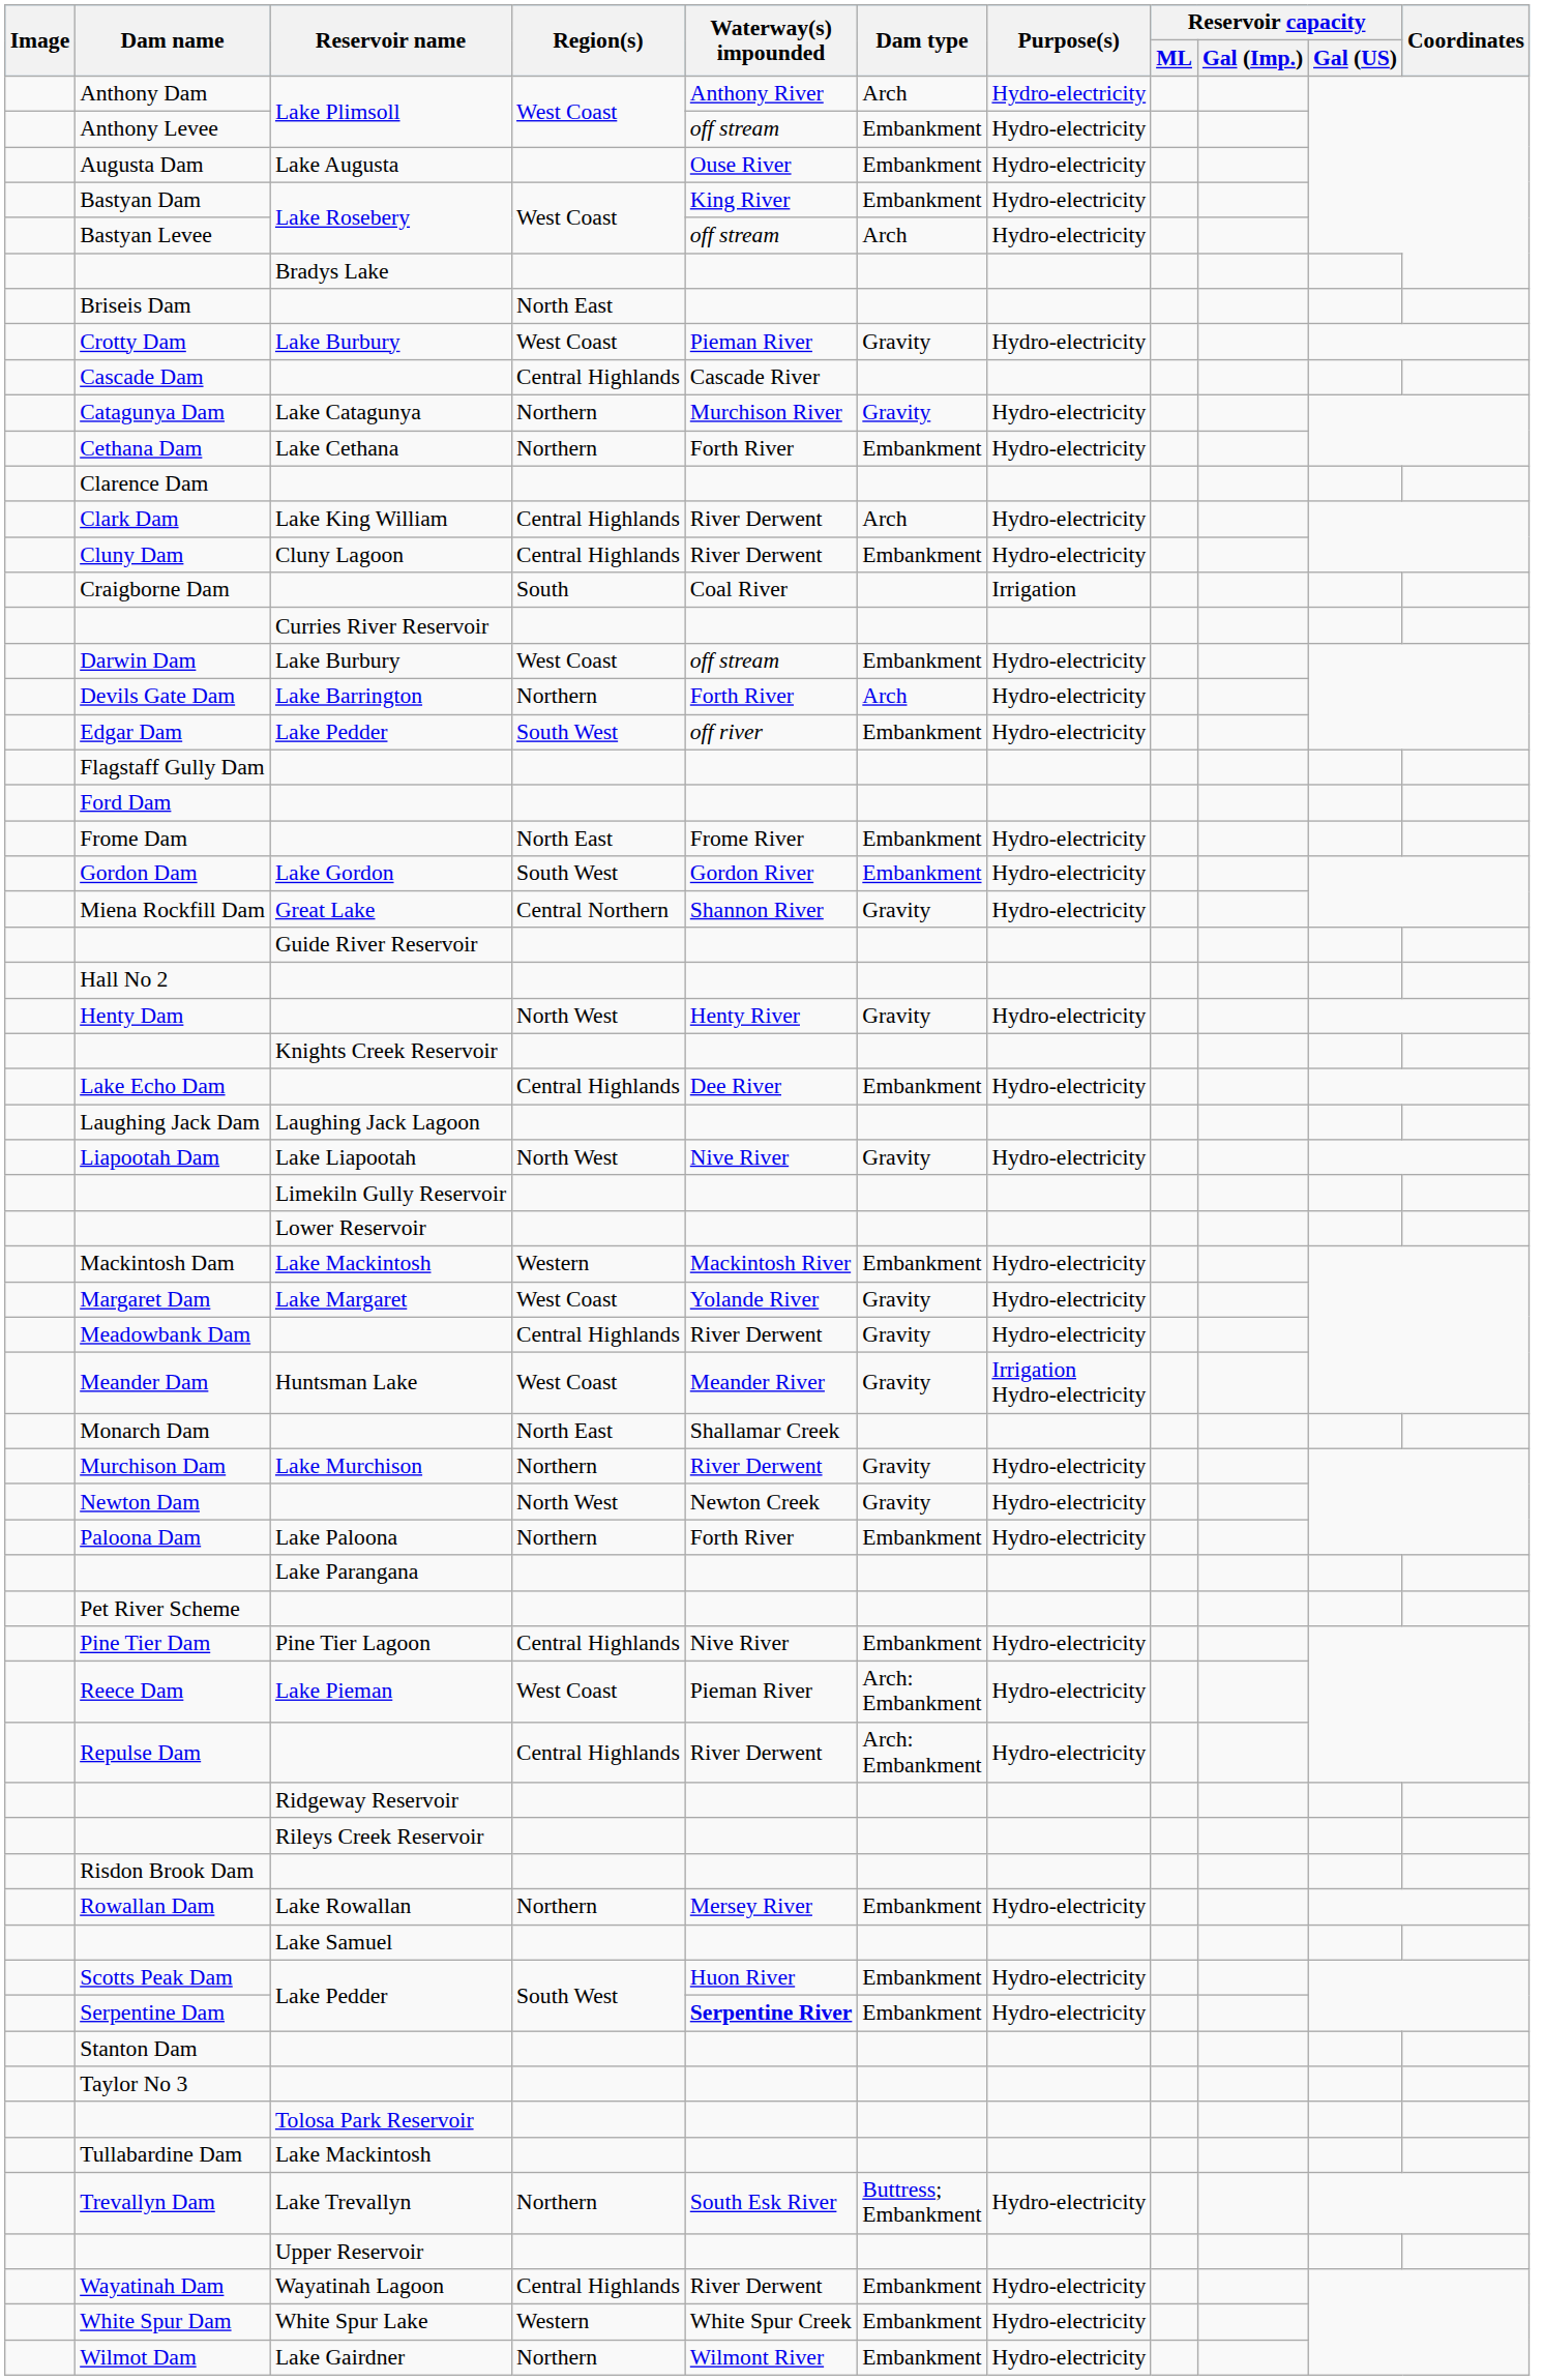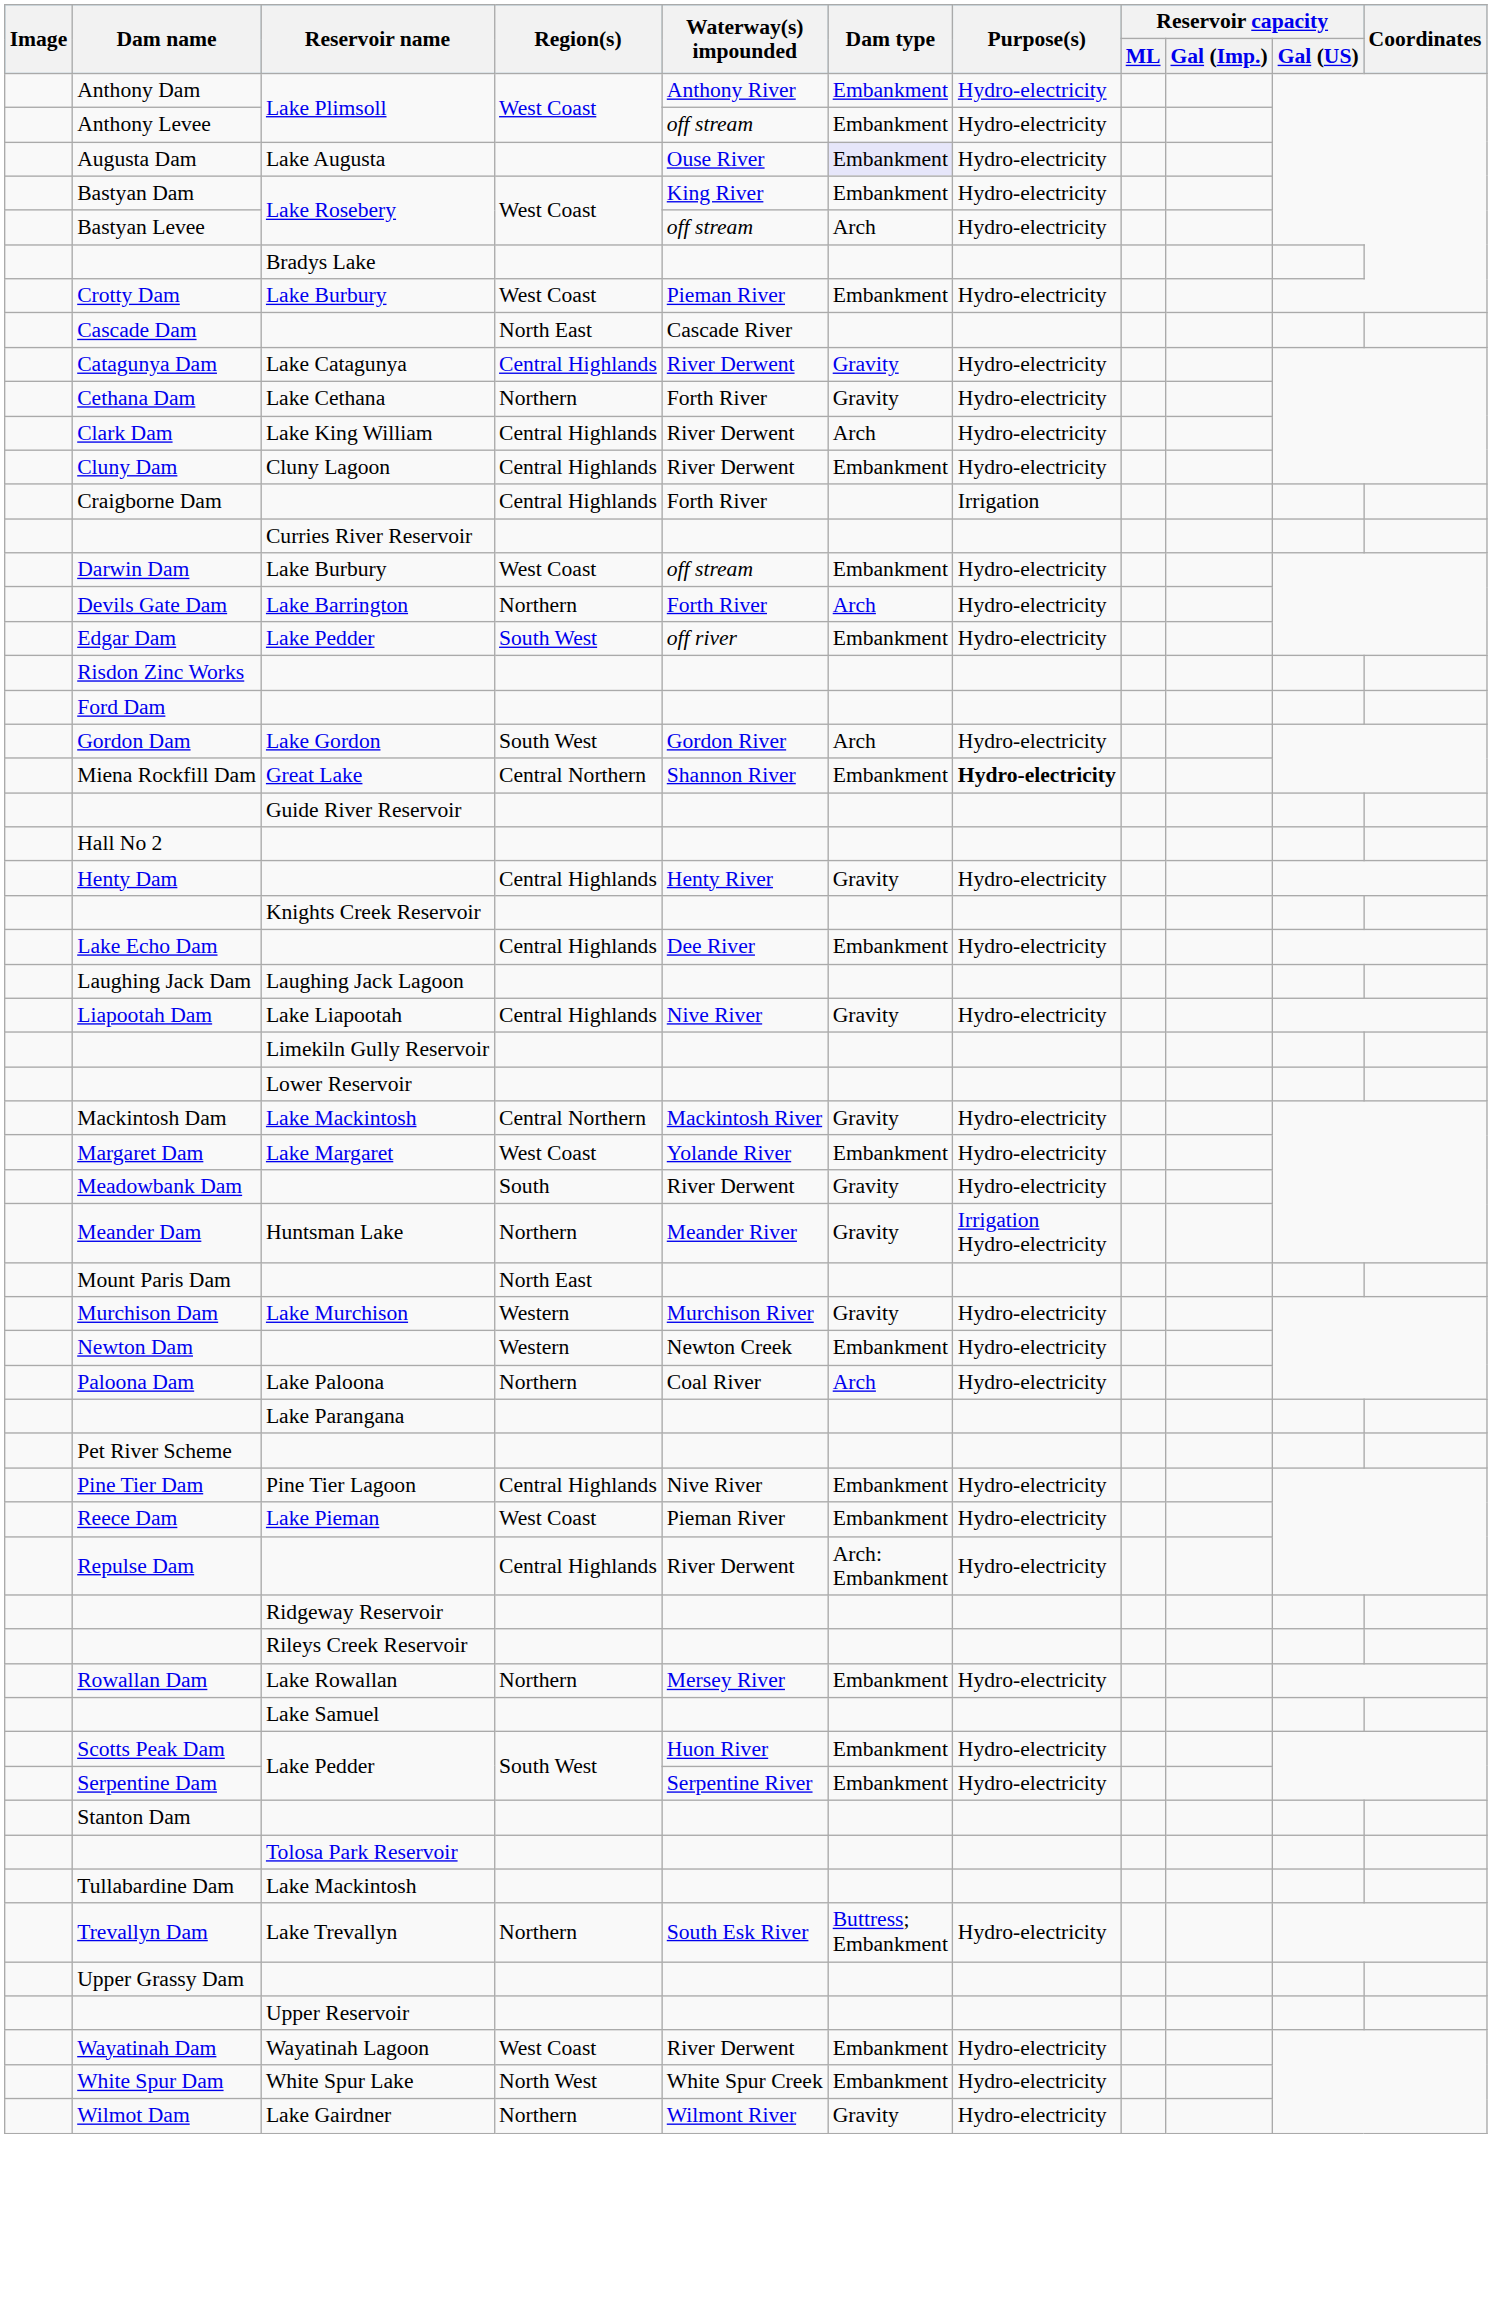Anthony Dam | Dam type: Arch -> Embankment
Augusta Dam | Dam type: no background -> lavender background
- row: Briseis Dam | North East
Crotty Dam | Dam type: Gravity -> Embankment
Cascade Dam | Region(s): Central Highlands -> North East
Catagunya Dam | Region(s): Northern -> Central Highlands
Catagunya Dam | Waterway(s) impounded: Murchison River -> River Derwent
Cethana Dam | Dam type: Embankment -> Gravity
- row: Clarence Dam
Craigborne Dam | Region(s): South -> Central Highlands
Craigborne Dam | Waterway(s) impounded: Coal River -> Forth River
+ row: Risdon Zinc Works
- row: Flagstaff Gully Dam
- row: Frome Dam | North East | Frome River | Embankment | Hydro-electricity
Gordon Dam | Dam type: Embankment -> Arch
Miena Rockfill Dam | Dam type: Gravity -> Embankment
Miena Rockfill Dam | Purpose(s): normal -> bold
Henty Dam | Region(s): North West -> Central Highlands
Liapootah Dam | Region(s): North West -> Central Highlands
Mackintosh Dam | Region(s): Western -> Central Northern
Mackintosh Dam | Dam type: Embankment -> Gravity
Margaret Dam | Dam type: Gravity -> Embankment
Meadowbank Dam | Region(s): Central Highlands -> South
Meander Dam | Region(s): West Coast -> Northern
- row: Monarch Dam | North East | Shallamar Creek
+ row: Mount Paris Dam | North East
Murchison Dam | Region(s): Northern -> Western
Murchison Dam | Waterway(s) impounded: River Derwent -> Murchison River
Newton Dam | Region(s): North West -> Western
Newton Dam | Dam type: Gravity -> Embankment
Paloona Dam | Waterway(s) impounded: Forth River -> Coal River
Paloona Dam | Dam type: Embankment -> Arch
Reece Dam | Dam type: Arch: Embankment -> Embankment
- row: Risdon Brook Dam
Serpentine Dam | Waterway(s) impounded: bold -> normal
- row: Taylor No 3
+ row: Upper Grassy Dam
Wayatinah Dam | Region(s): Central Highlands -> West Coast
White Spur Dam | Region(s): Western -> North West
Wilmot Dam | Dam type: Embankment -> Gravity
